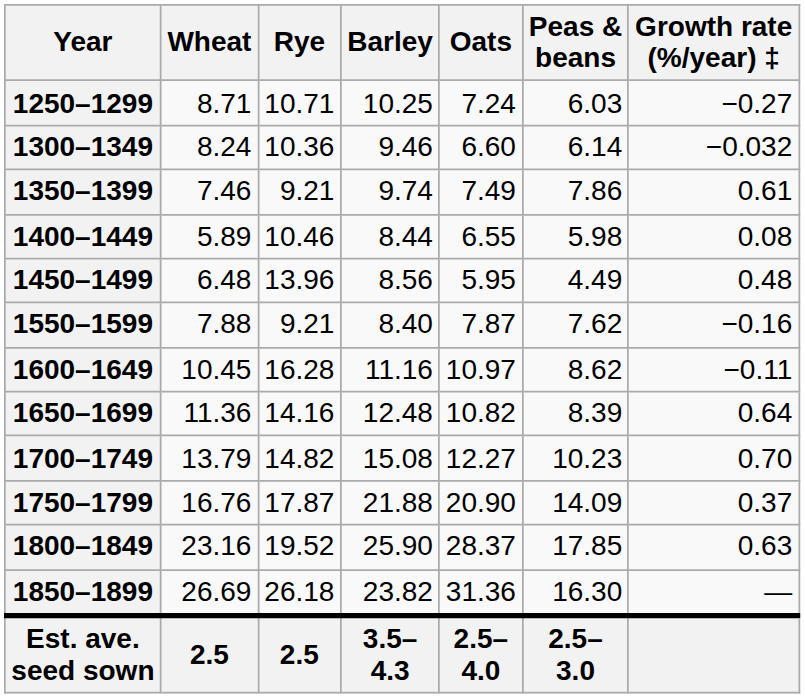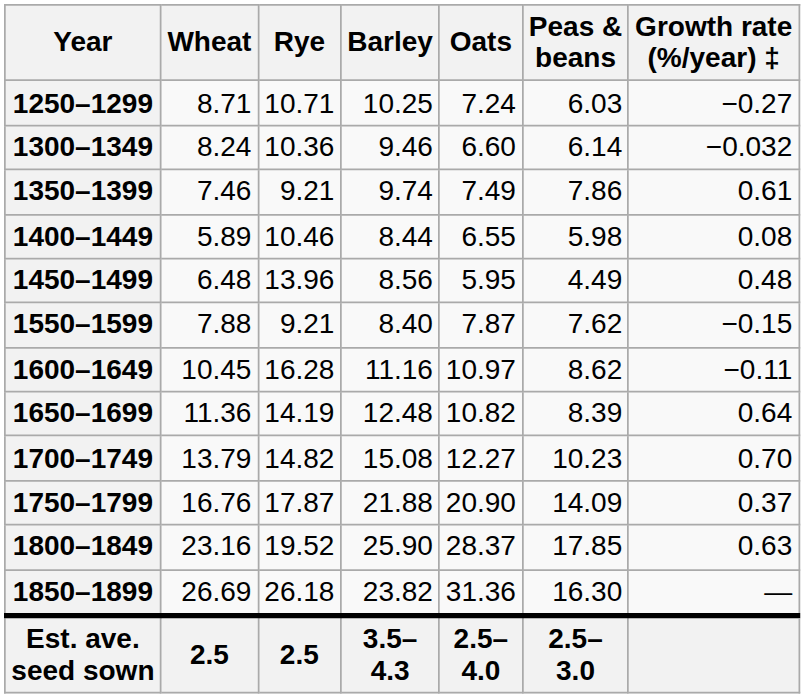1550–1599 | Growth rate (%/year) ‡: −0.16 -> −0.15
1650–1699 | Rye: 14.16 -> 14.19
